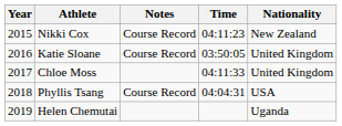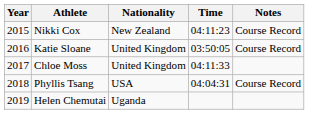columns swapped: Nationality <-> Notes
